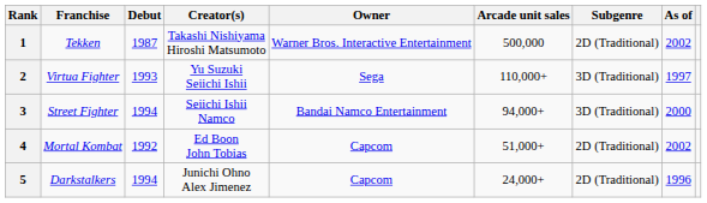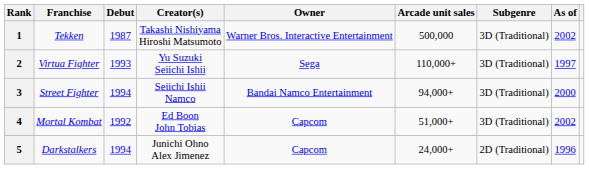1 | Subgenre: 2D (Traditional) -> 3D (Traditional)
4 | Subgenre: 2D (Traditional) -> 3D (Traditional)
